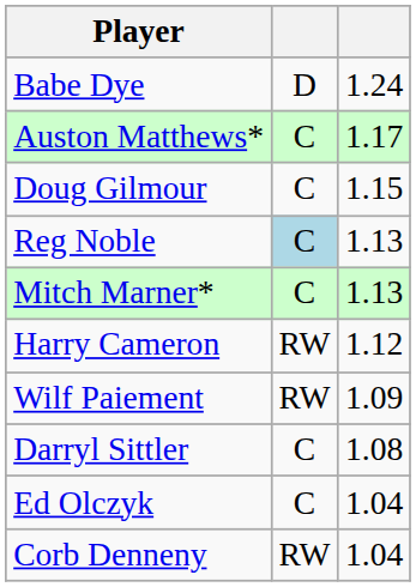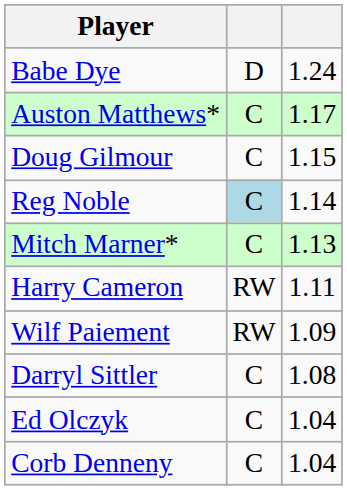Reg Noble | column 3: 1.13 -> 1.14
Harry Cameron | column 3: 1.12 -> 1.11
Corb Denneny | column 2: RW -> C
